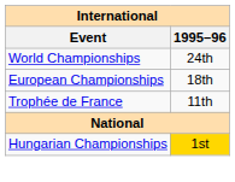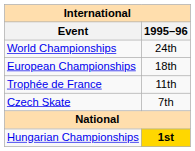+ row: Czech Skate | 7th
Hungarian Championships | 1995–96: normal -> bold
